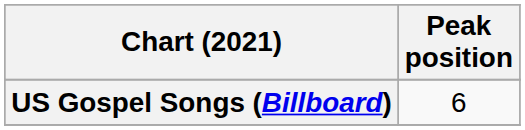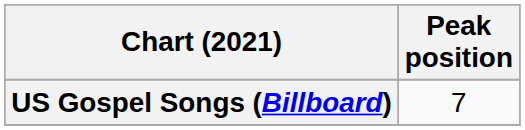US Gospel Songs (Billboard) | Peak position: 6 -> 7
